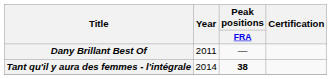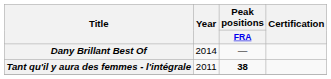Dany Brillant Best Of | Year: 2011 -> 2014
Tant qu'il y aura des femmes - l'intégrale | Year: 2014 -> 2011
